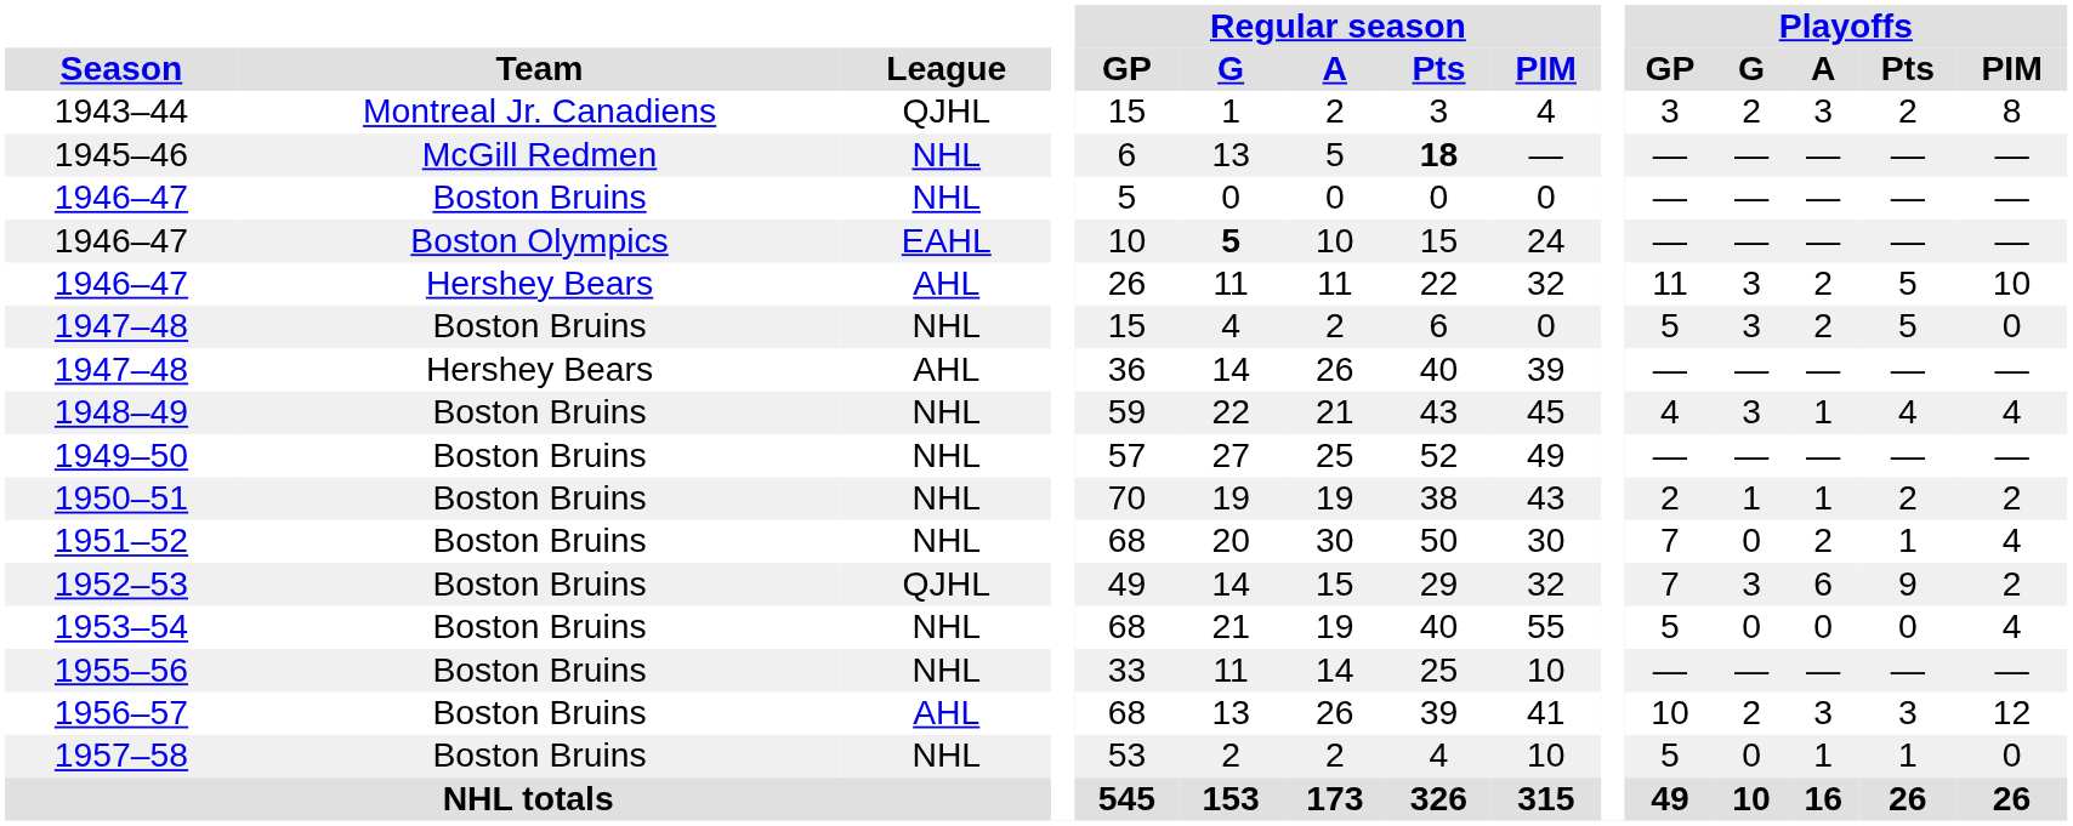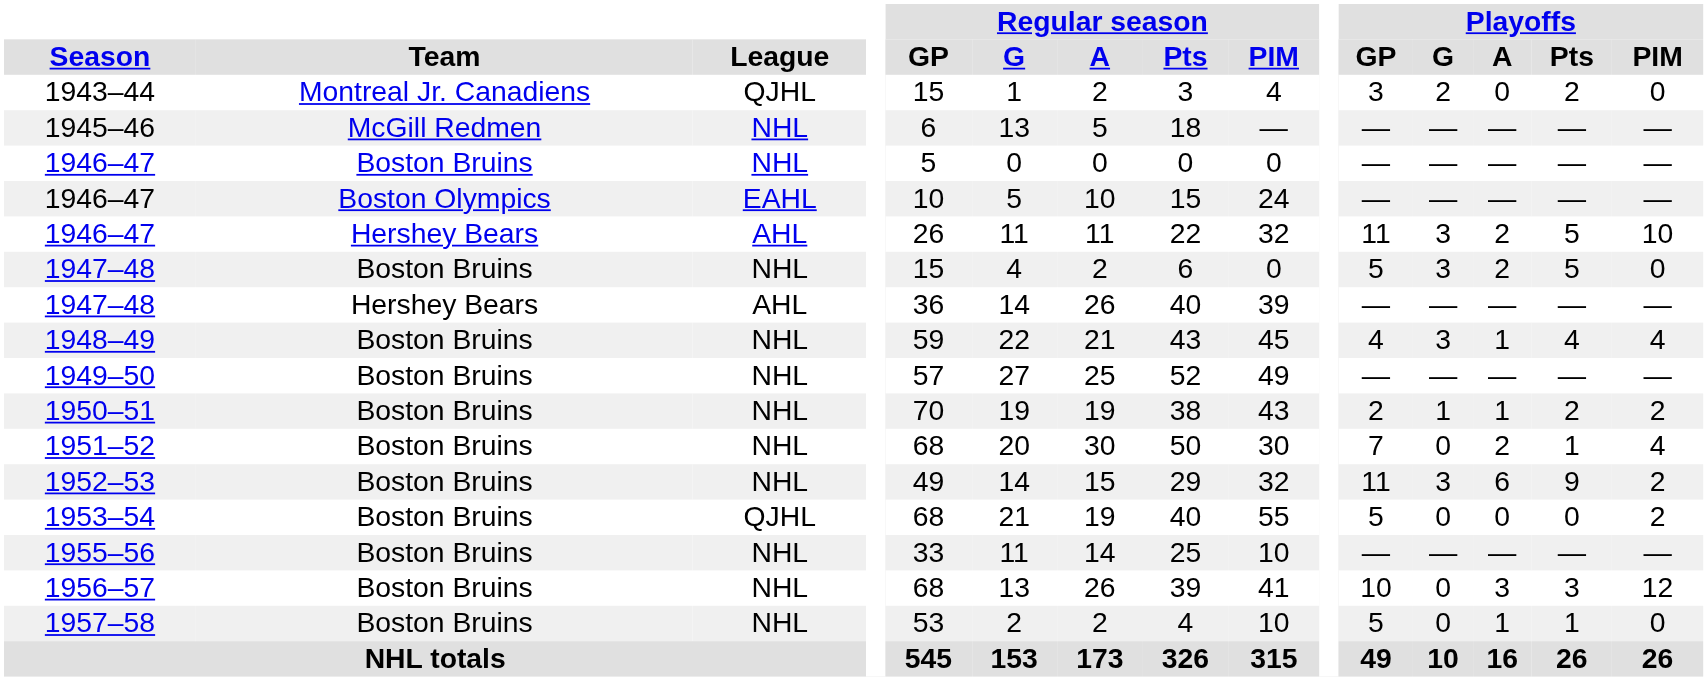1943–44 | Playoffs / A: 3 -> 0
1943–44 | Playoffs / PIM: 8 -> 0
1945–46 | Regular season / Pts: bold -> normal
1946–47 / Boston Olympics | Regular season / G: bold -> normal
1952–53 | League: QJHL -> NHL
1952–53 | Playoffs / GP: 7 -> 11
1953–54 | League: NHL -> QJHL
1953–54 | Playoffs / PIM: 4 -> 2
1956–57 | League: AHL -> NHL
1956–57 | Playoffs / G: 2 -> 0
